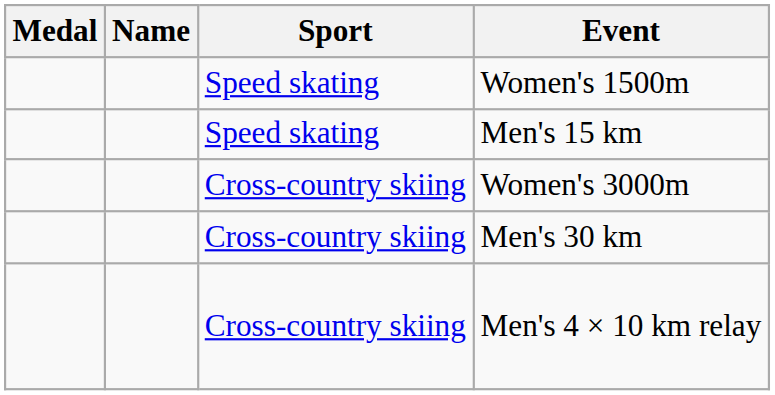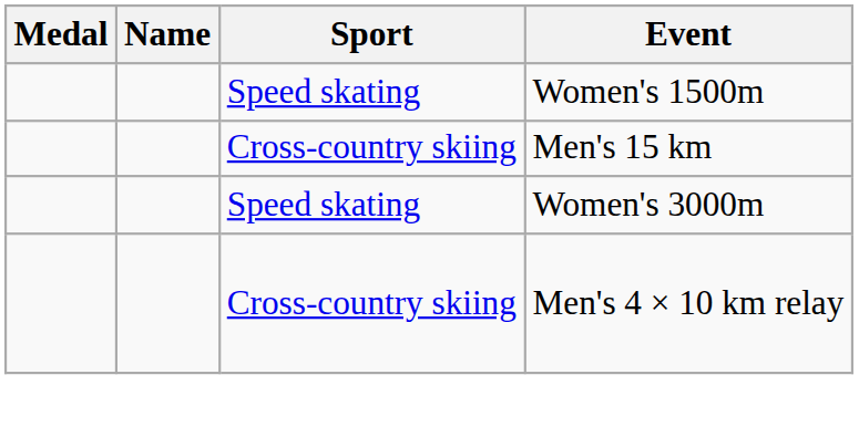Men's 15 km | Sport: Speed skating -> Cross-country skiing
Women's 3000m | Sport: Cross-country skiing -> Speed skating
- row: Cross-country skiing | Men's 30 km
